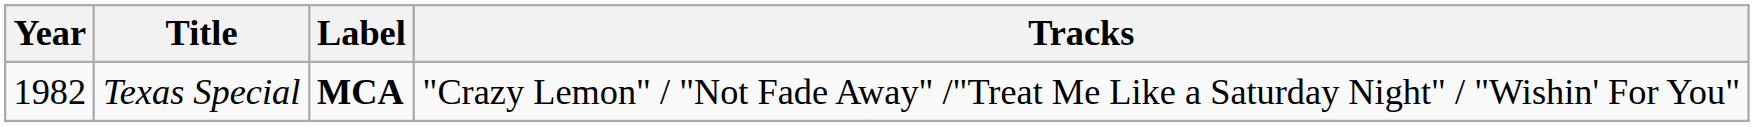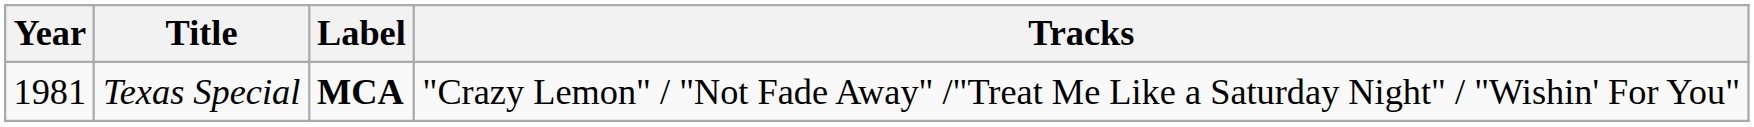Texas Special | Year: 1982 -> 1981
